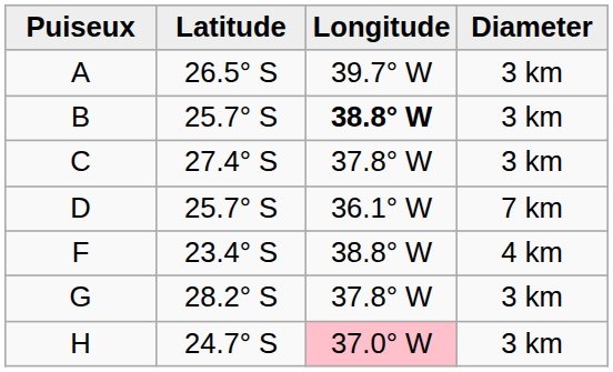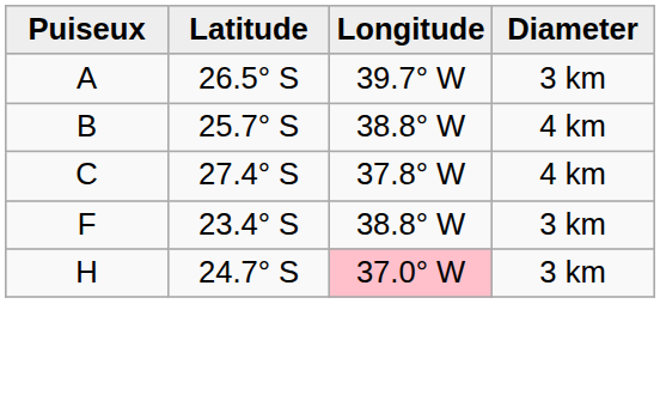B | Longitude: bold -> normal
B | Diameter: 3 km -> 4 km
C | Diameter: 3 km -> 4 km
- row: D | 25.7° S | 36.1° W | 7 km
F | Diameter: 4 km -> 3 km
- row: G | 28.2° S | 37.8° W | 3 km
